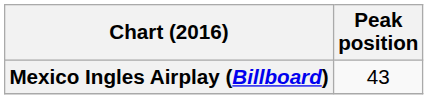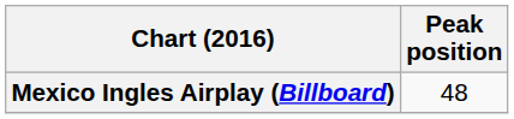Mexico Ingles Airplay (Billboard) | Peak position: 43 -> 48
